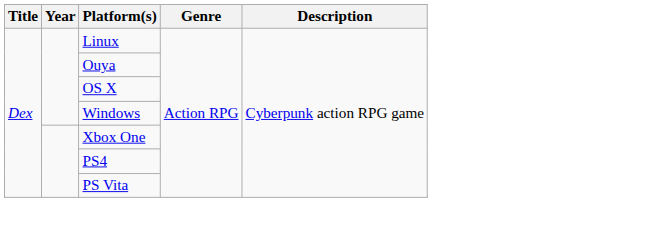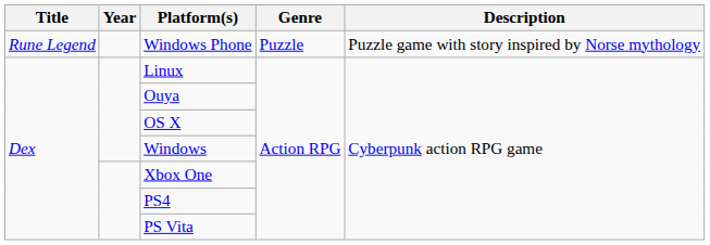+ row: Rune Legend | Windows Phone | Puzzle | Puzzle game with story inspired by Norse mythology
